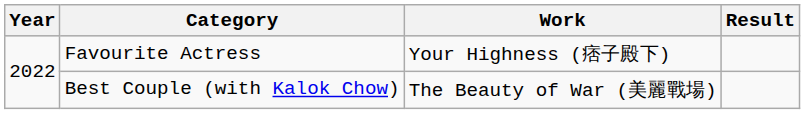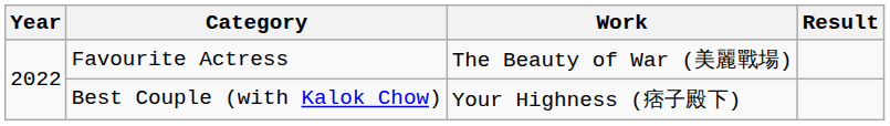Favourite Actress | Work: Your Highness (痞子殿下) -> The Beauty of War (美麗戰場)
Best Couple (with Kalok Chow) | Work: The Beauty of War (美麗戰場) -> Your Highness (痞子殿下)
